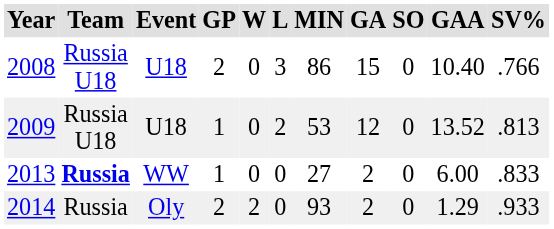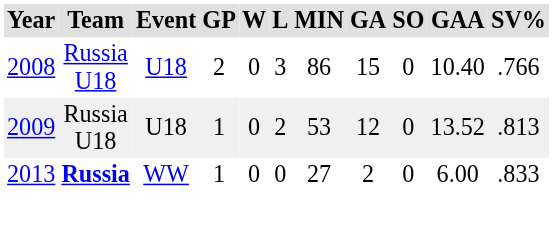- row: 2014 | Russia | Oly | 2 | 2 | 0 | 93 | 2 | 0 | 1.29 | .933
